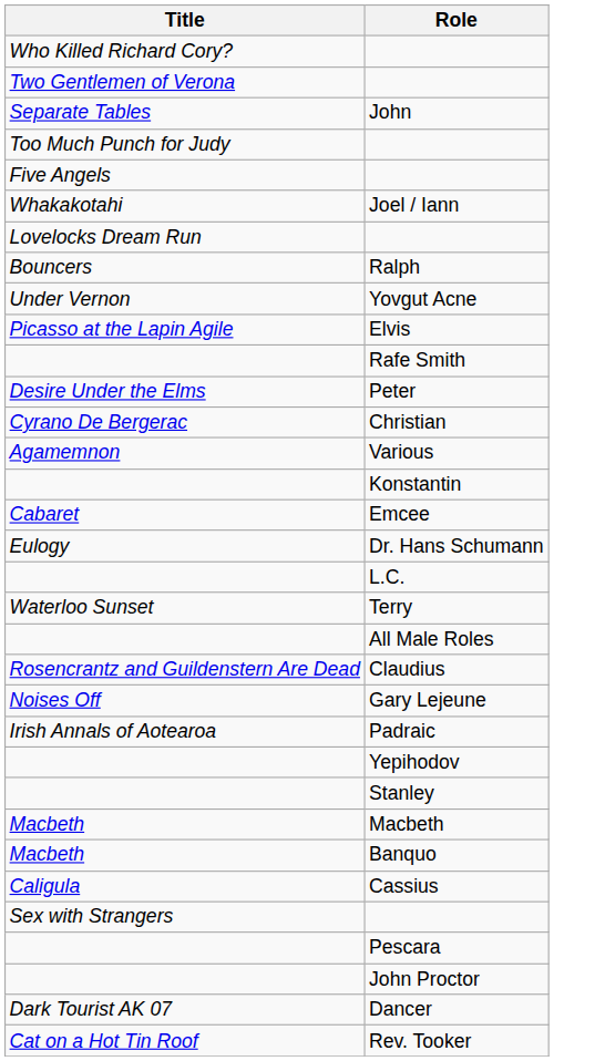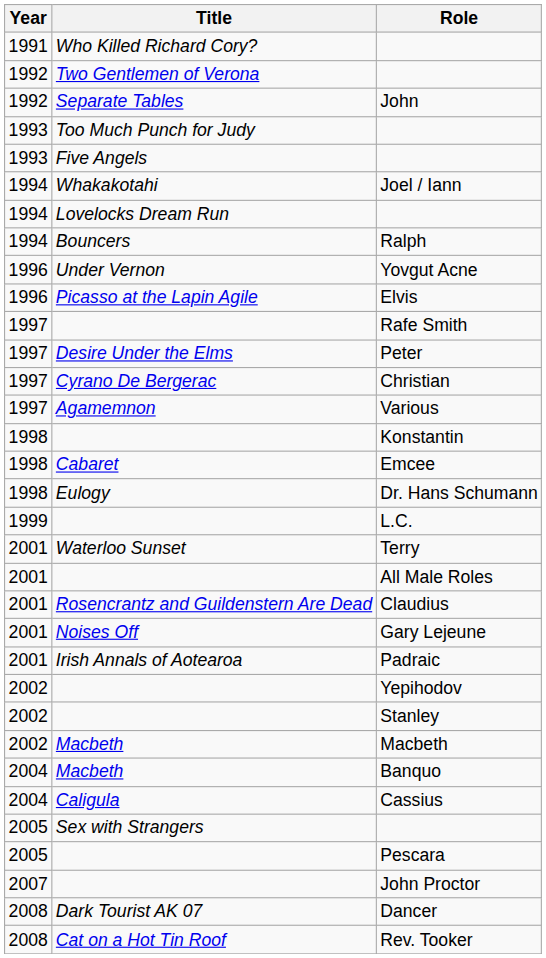+ column: Year | 1991 | 1992 | 1992 | 1993 | 1993 | 1994 | 1994 | 1994 | 1996 | 1996 | 1997 | 1997 | 1997 | 1997 | 1998 | 1998 | 1998 | 1999 | 2001 | 2001 | 2001 | 2001 | 2001 | 2002 | 2002 | 2002 | 2004 | 2004 | 2005 | 2005 | 2007 | 2008 | 2008
